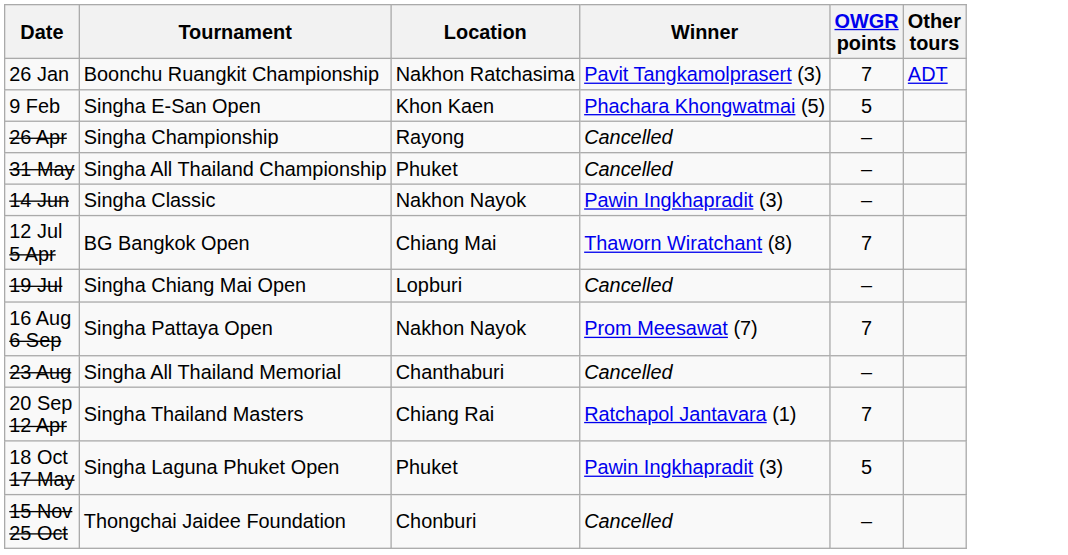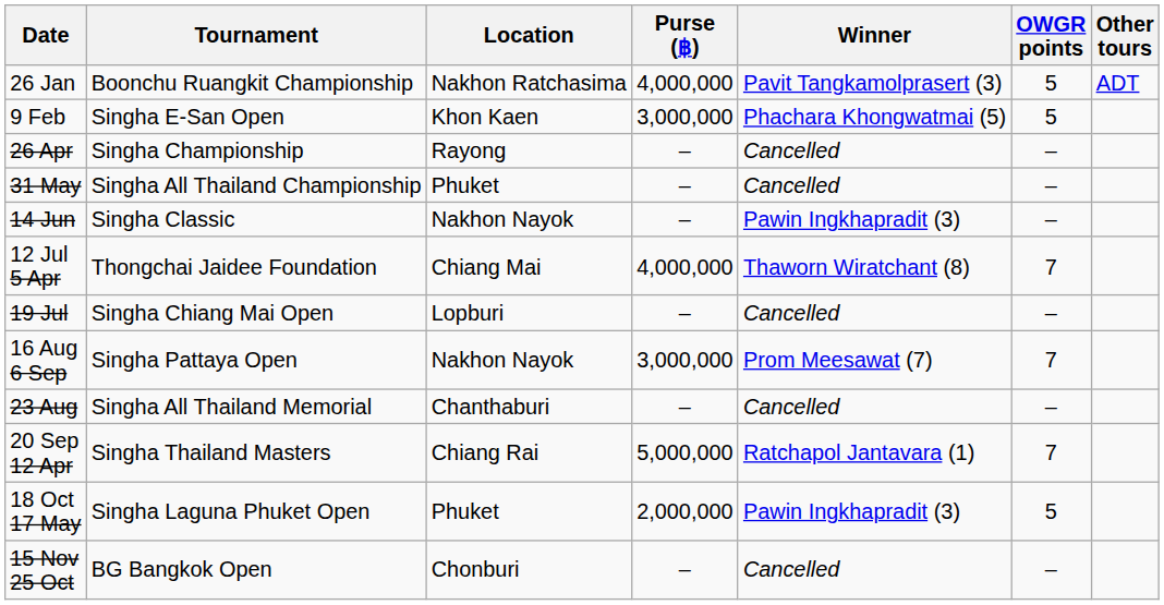+ column: Purse (฿) | 4,000,000 | 3,000,000 | – | – | – | 4,000,000 | – | 3,000,000 | – | 5,000,000 | 2,000,000 | –
26 Jan | OWGR points: 7 -> 5
12 Jul 5 Apr | Tournament: BG Bangkok Open -> Thongchai Jaidee Foundation
15 Nov 25 Oct | Tournament: Thongchai Jaidee Foundation -> BG Bangkok Open
